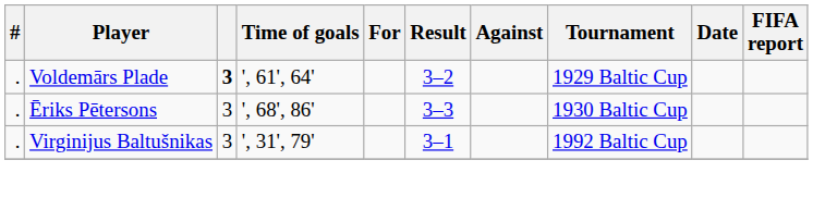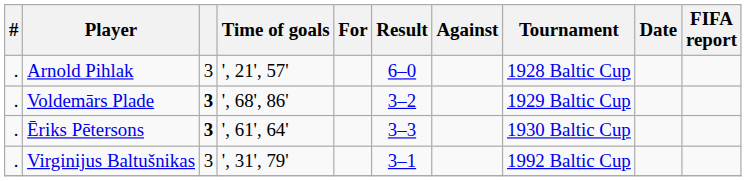+ row: . | Arnold Pihlak | 3 | ', 21', 57' | 6–0 | 1928 Baltic Cup
Voldemārs Plade | Time of goals: ', 61', 64' -> ', 68', 86'
Ēriks Pētersons | column 3: normal -> bold
Ēriks Pētersons | Time of goals: ', 68', 86' -> ', 61', 64'
